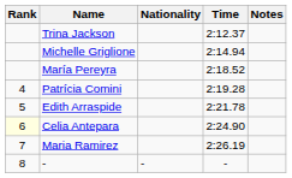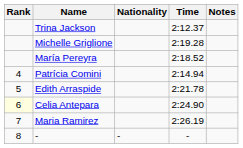Michelle Griglione | Time: 2:14.94 -> 2:19.28
Patrícia Comini | Time: 2:19.28 -> 2:14.94
